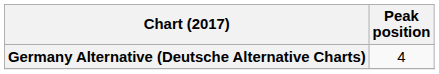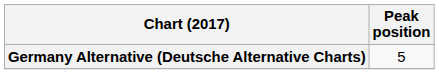Germany Alternative (Deutsche Alternative Charts) | Peak position: 4 -> 5
